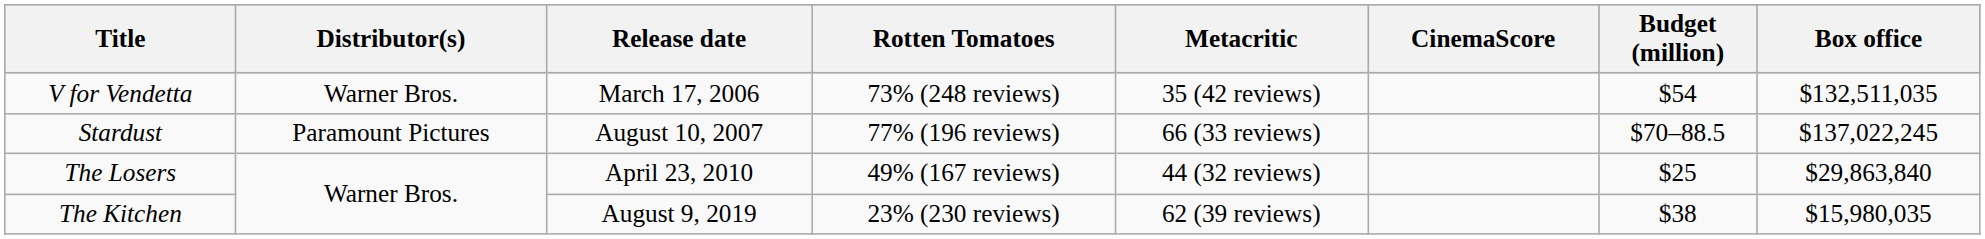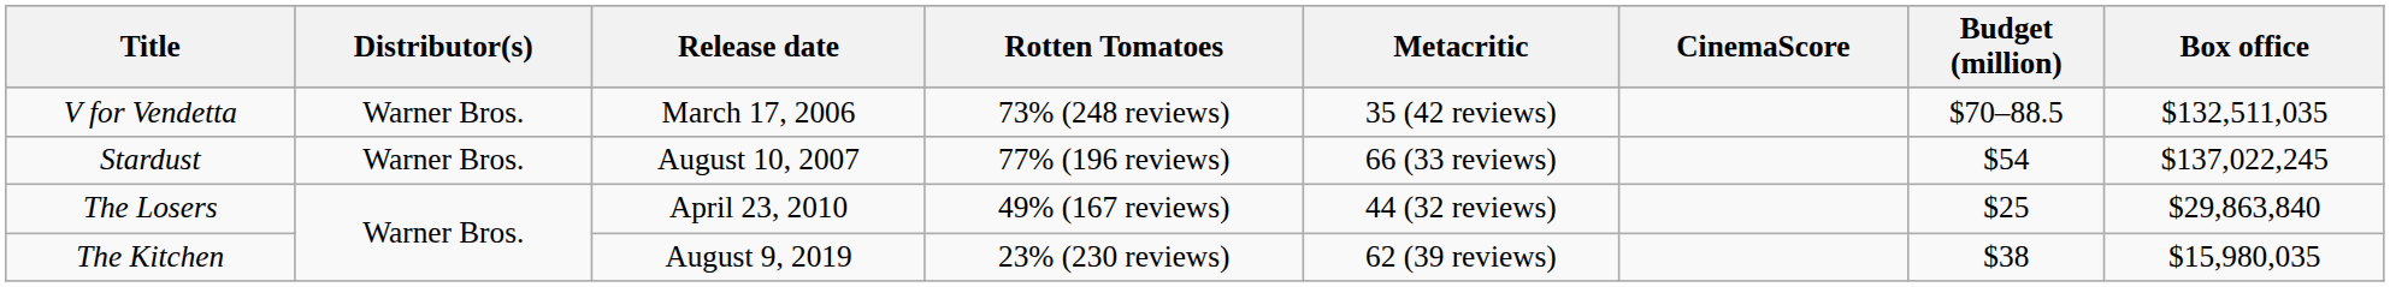V for Vendetta | Budget (million): $54 -> $70–88.5
Stardust | Distributor(s): Paramount Pictures -> Warner Bros.
Stardust | Budget (million): $70–88.5 -> $54
